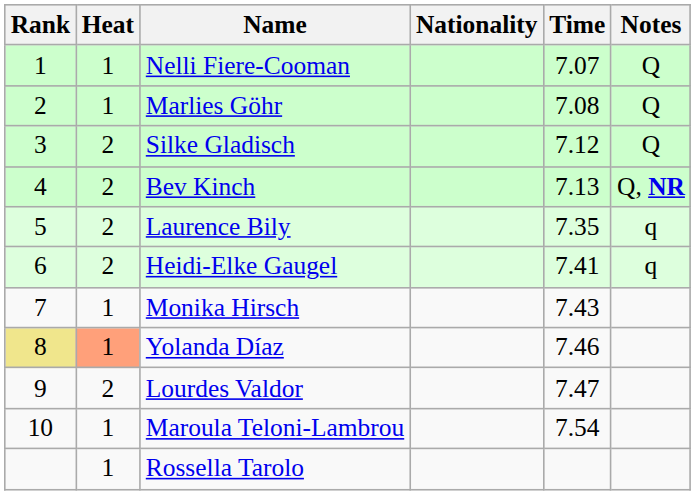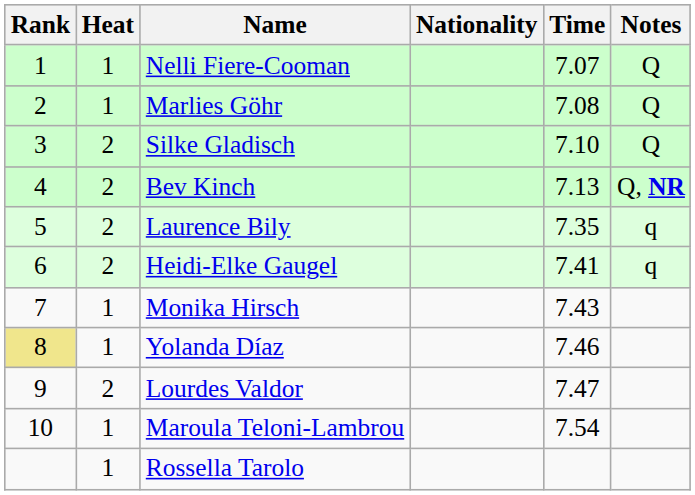Silke Gladisch | Time: 7.12 -> 7.10
Yolanda Díaz | Heat: lightsalmon background -> no background
